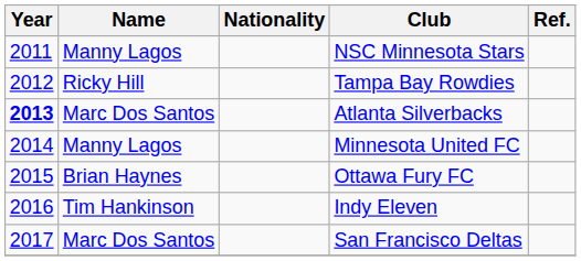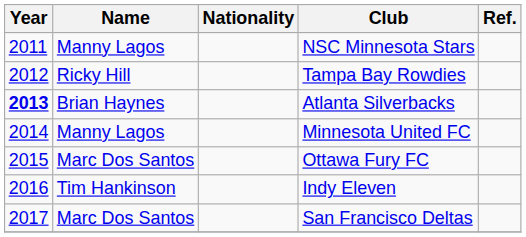Atlanta Silverbacks | Name: Marc Dos Santos -> Brian Haynes
Ottawa Fury FC | Name: Brian Haynes -> Marc Dos Santos
